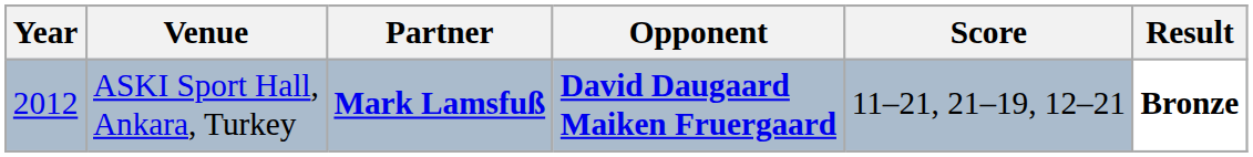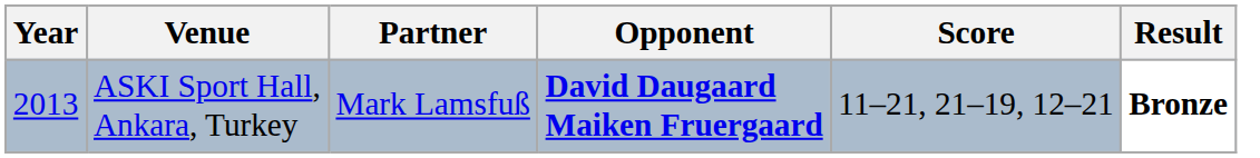ASKI Sport Hall, Ankara, Turkey | Year: 2012 -> 2013
ASKI Sport Hall, Ankara, Turkey | Partner: bold -> normal
